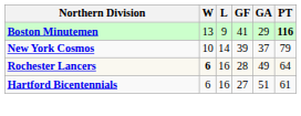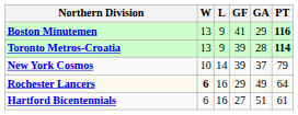+ row: Toronto Metros-Croatia | 13 | 9 | 39 | 28 | 114
Rochester Lancers | GF: 28 -> 29
